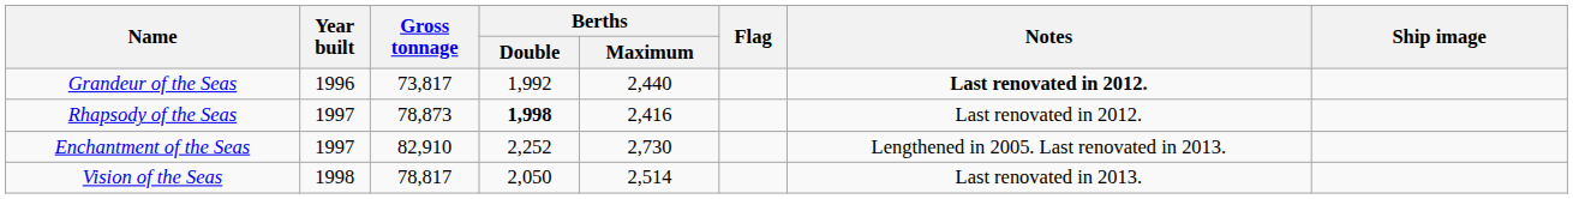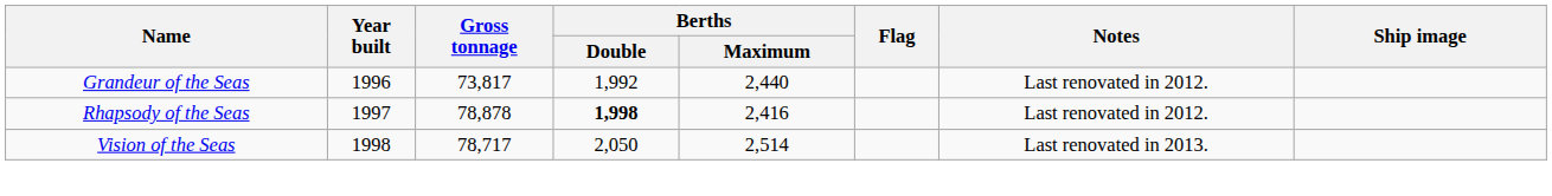Grandeur of the Seas | Notes: bold -> normal
Rhapsody of the Seas | Gross tonnage: 78,873 -> 78,878
- row: Enchantment of the Seas | 1997 | 82,910 | 2,252 | 2,730 | Lengthened in 2005. Last renovated in 2013.
Vision of the Seas | Gross tonnage: 78,817 -> 78,717
